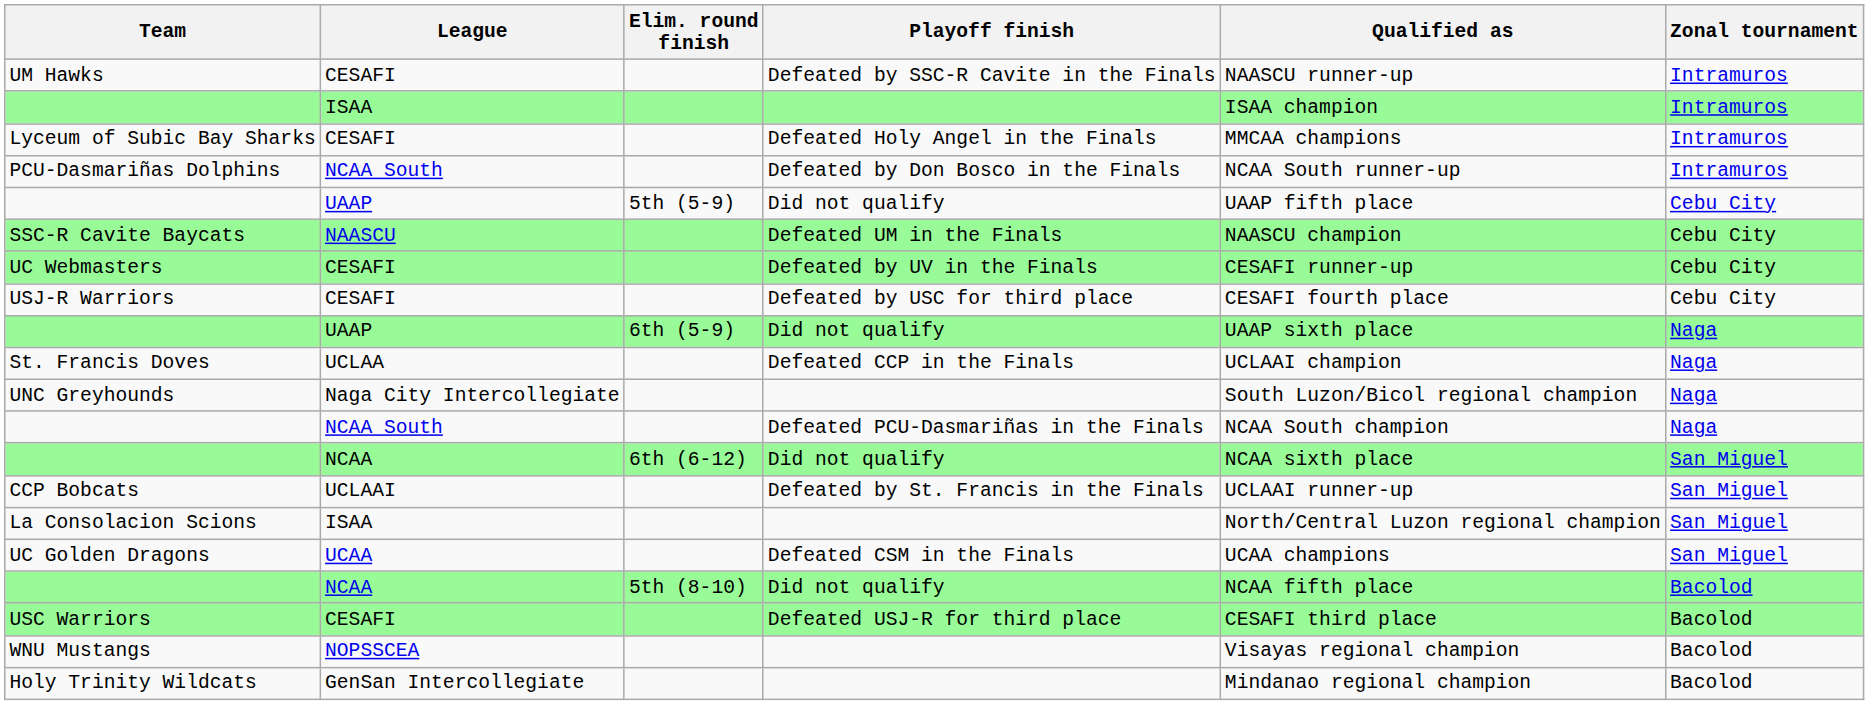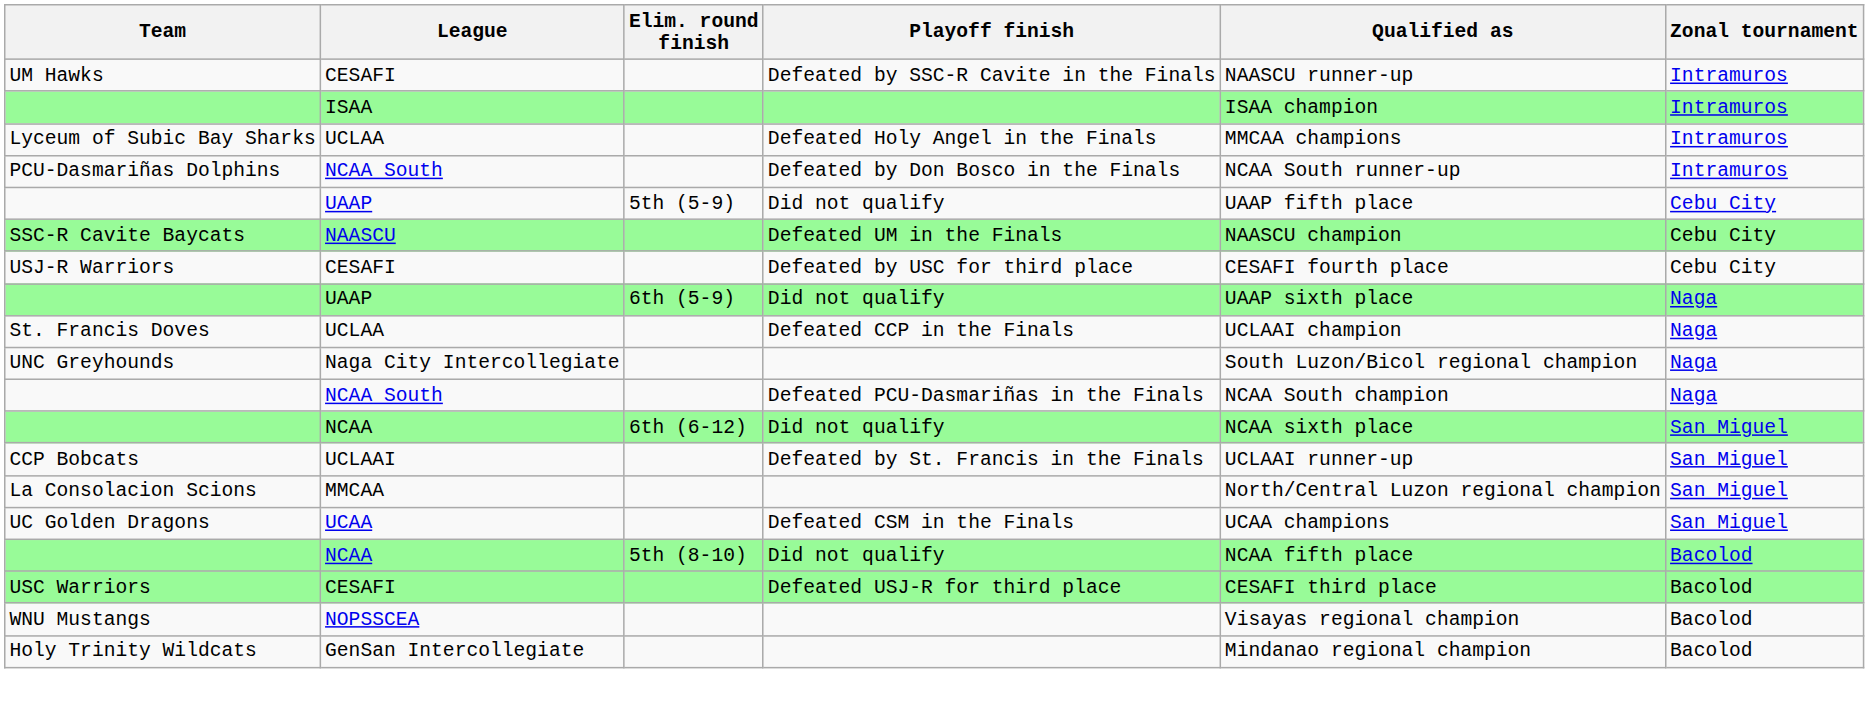Lyceum of Subic Bay Sharks | League: CESAFI -> UCLAA
- row: UC Webmasters | CESAFI | Defeated by UV in the Finals | CESAFI runner-up | Cebu City
La Consolacion Scions | League: ISAA -> MMCAA
